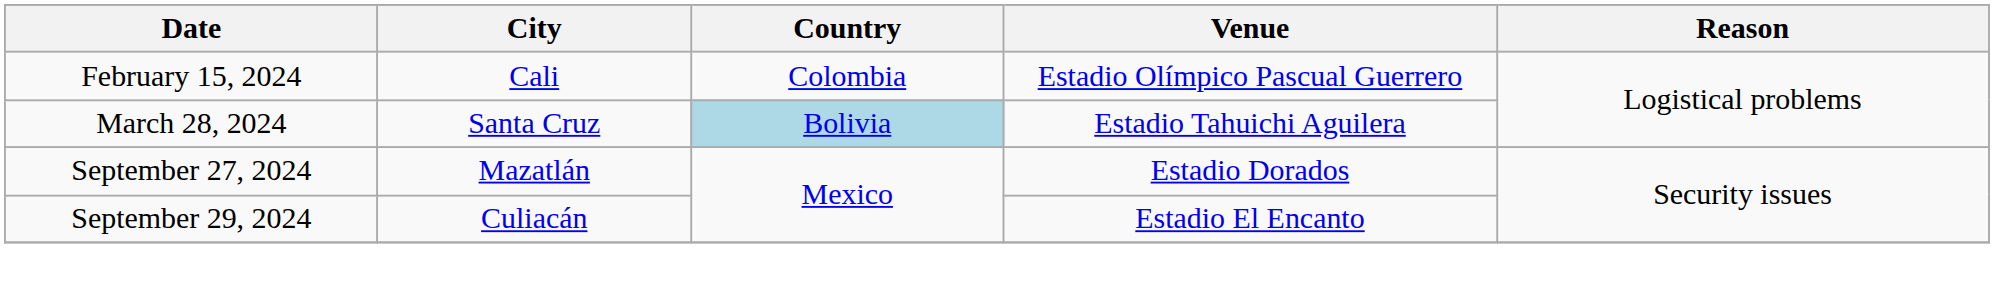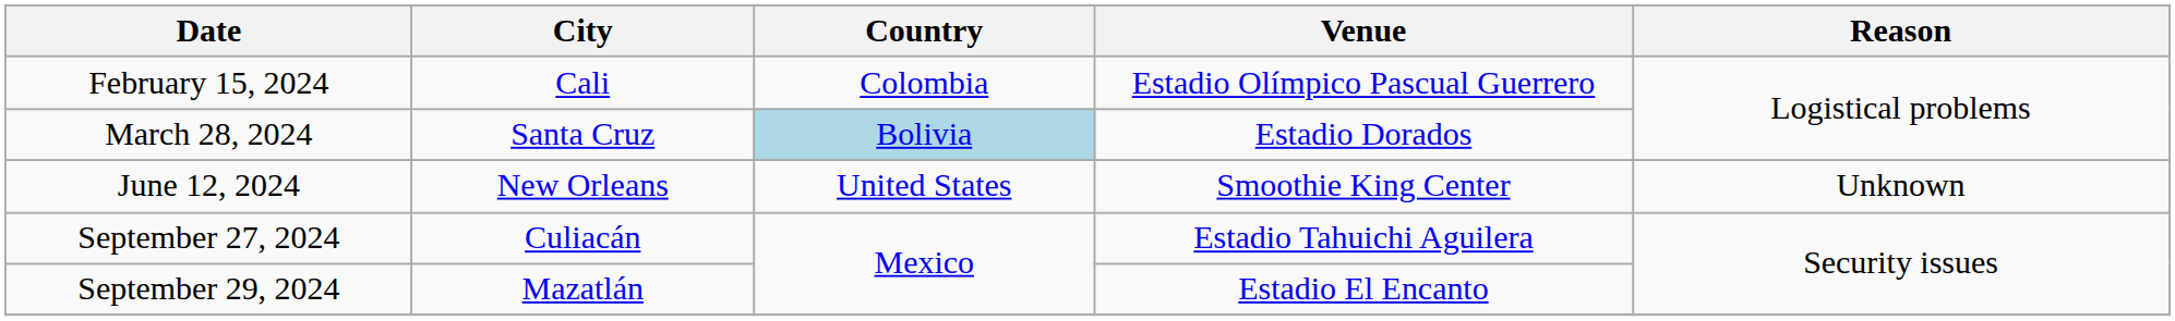March 28, 2024 | Venue: Estadio Tahuichi Aguilera -> Estadio Dorados
+ row: June 12, 2024 | New Orleans | United States | Smoothie King Center | Unknown
September 27, 2024 | City: Mazatlán -> Culiacán
September 27, 2024 | Venue: Estadio Dorados -> Estadio Tahuichi Aguilera
September 29, 2024 | City: Culiacán -> Mazatlán
